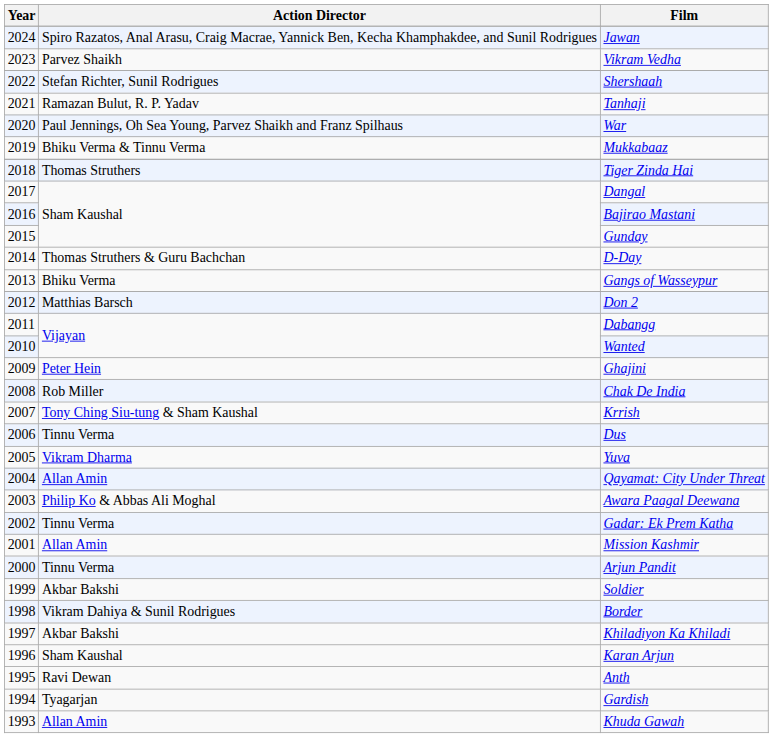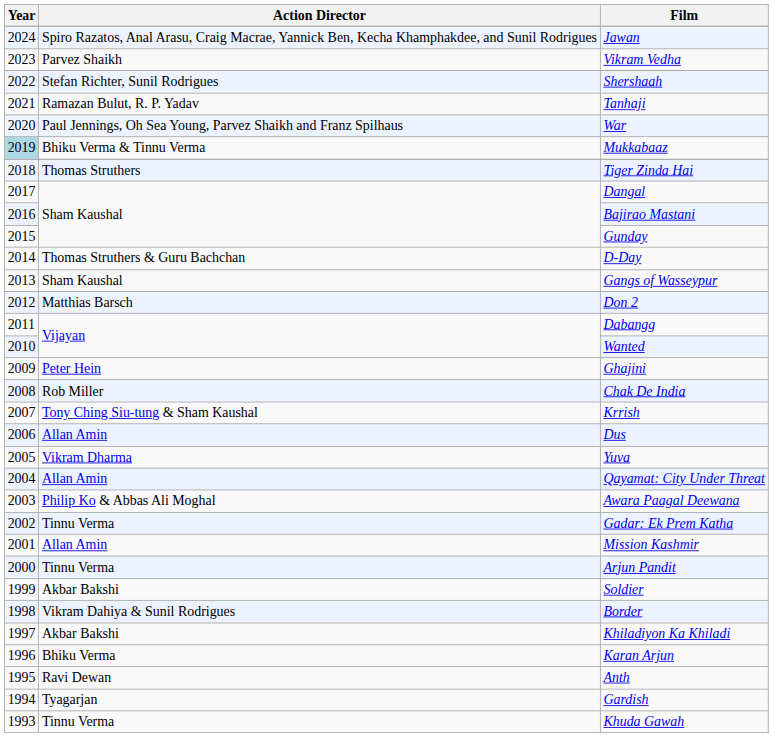Mukkabaaz | Year: no background -> lightblue background
Gangs of Wasseypur | Action Director: Bhiku Verma -> Sham Kaushal
Dus | Action Director: Tinnu Verma -> Allan Amin
Karan Arjun | Action Director: Sham Kaushal -> Bhiku Verma
Khuda Gawah | Action Director: Allan Amin -> Tinnu Verma
